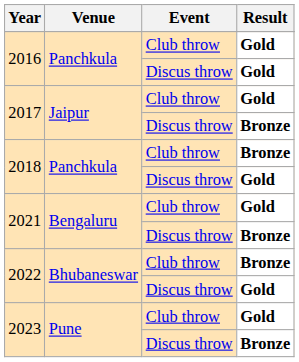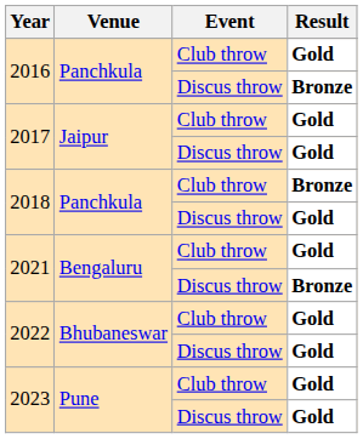2016 / Discus throw | Result: Gold -> Bronze
2017 / Discus throw | Result: Bronze -> Gold
2022 / Club throw | Result: Bronze -> Gold
2023 / Discus throw | Result: Bronze -> Gold
